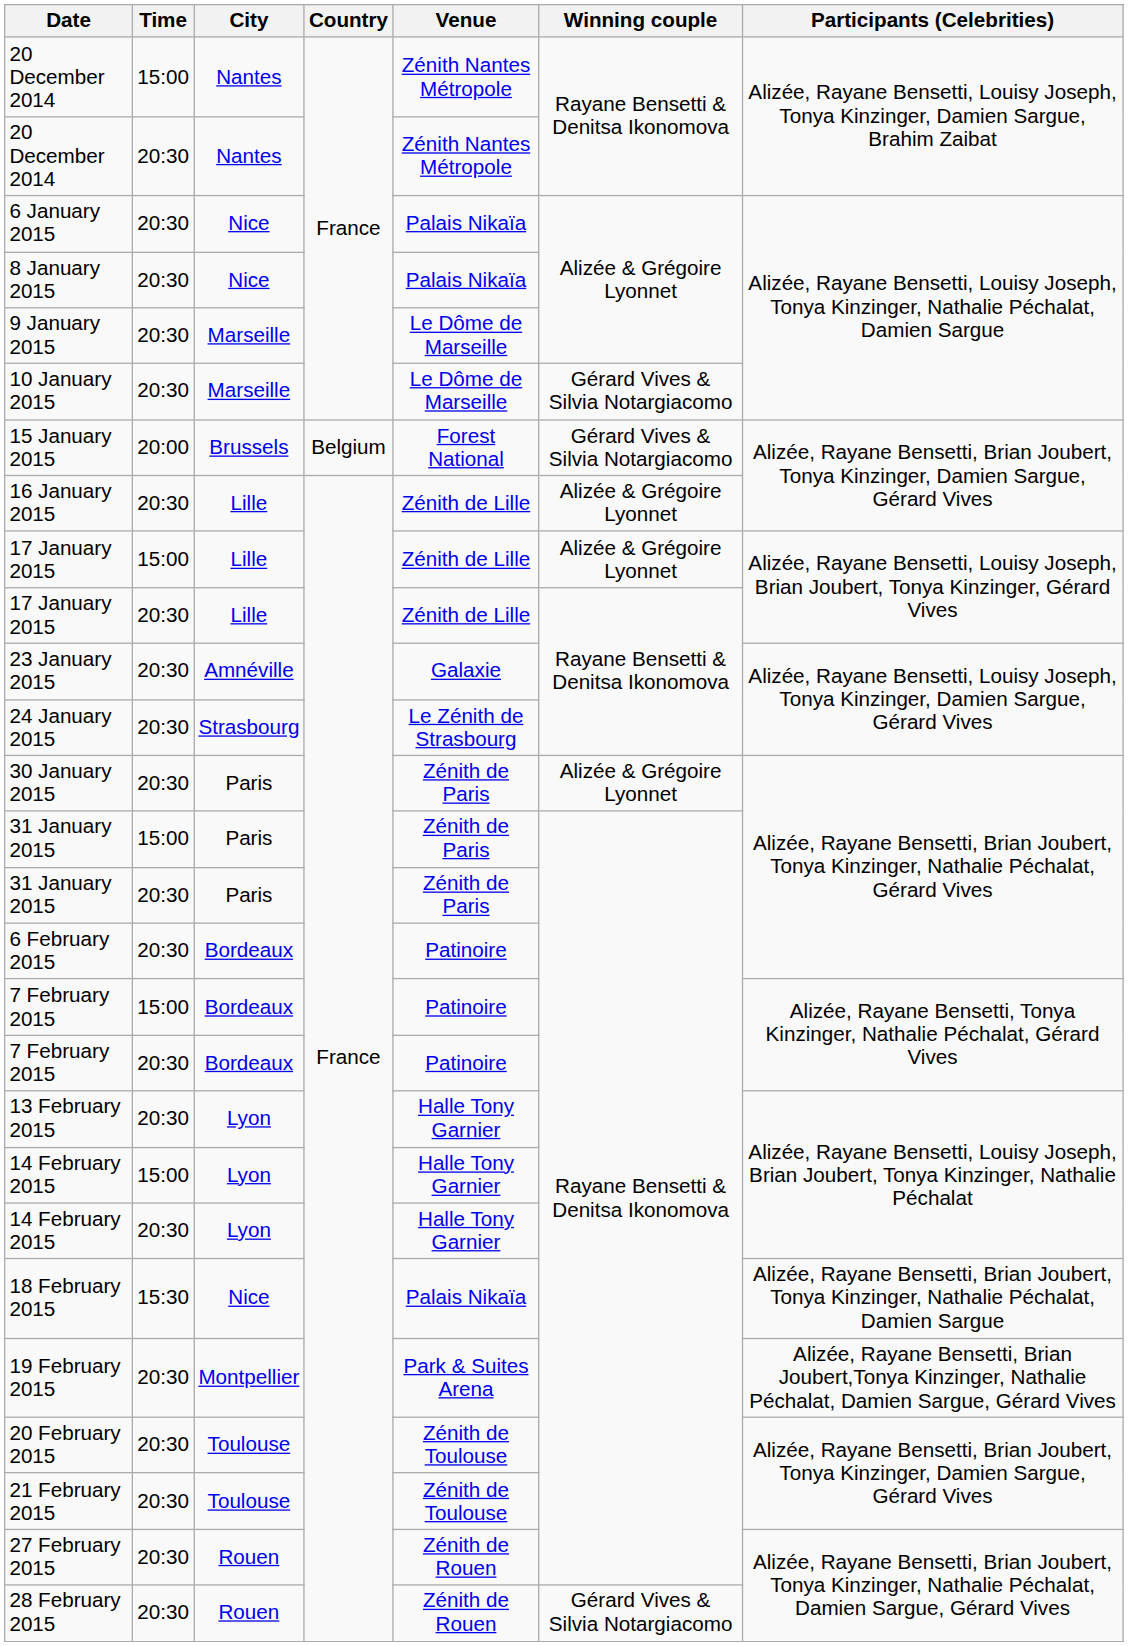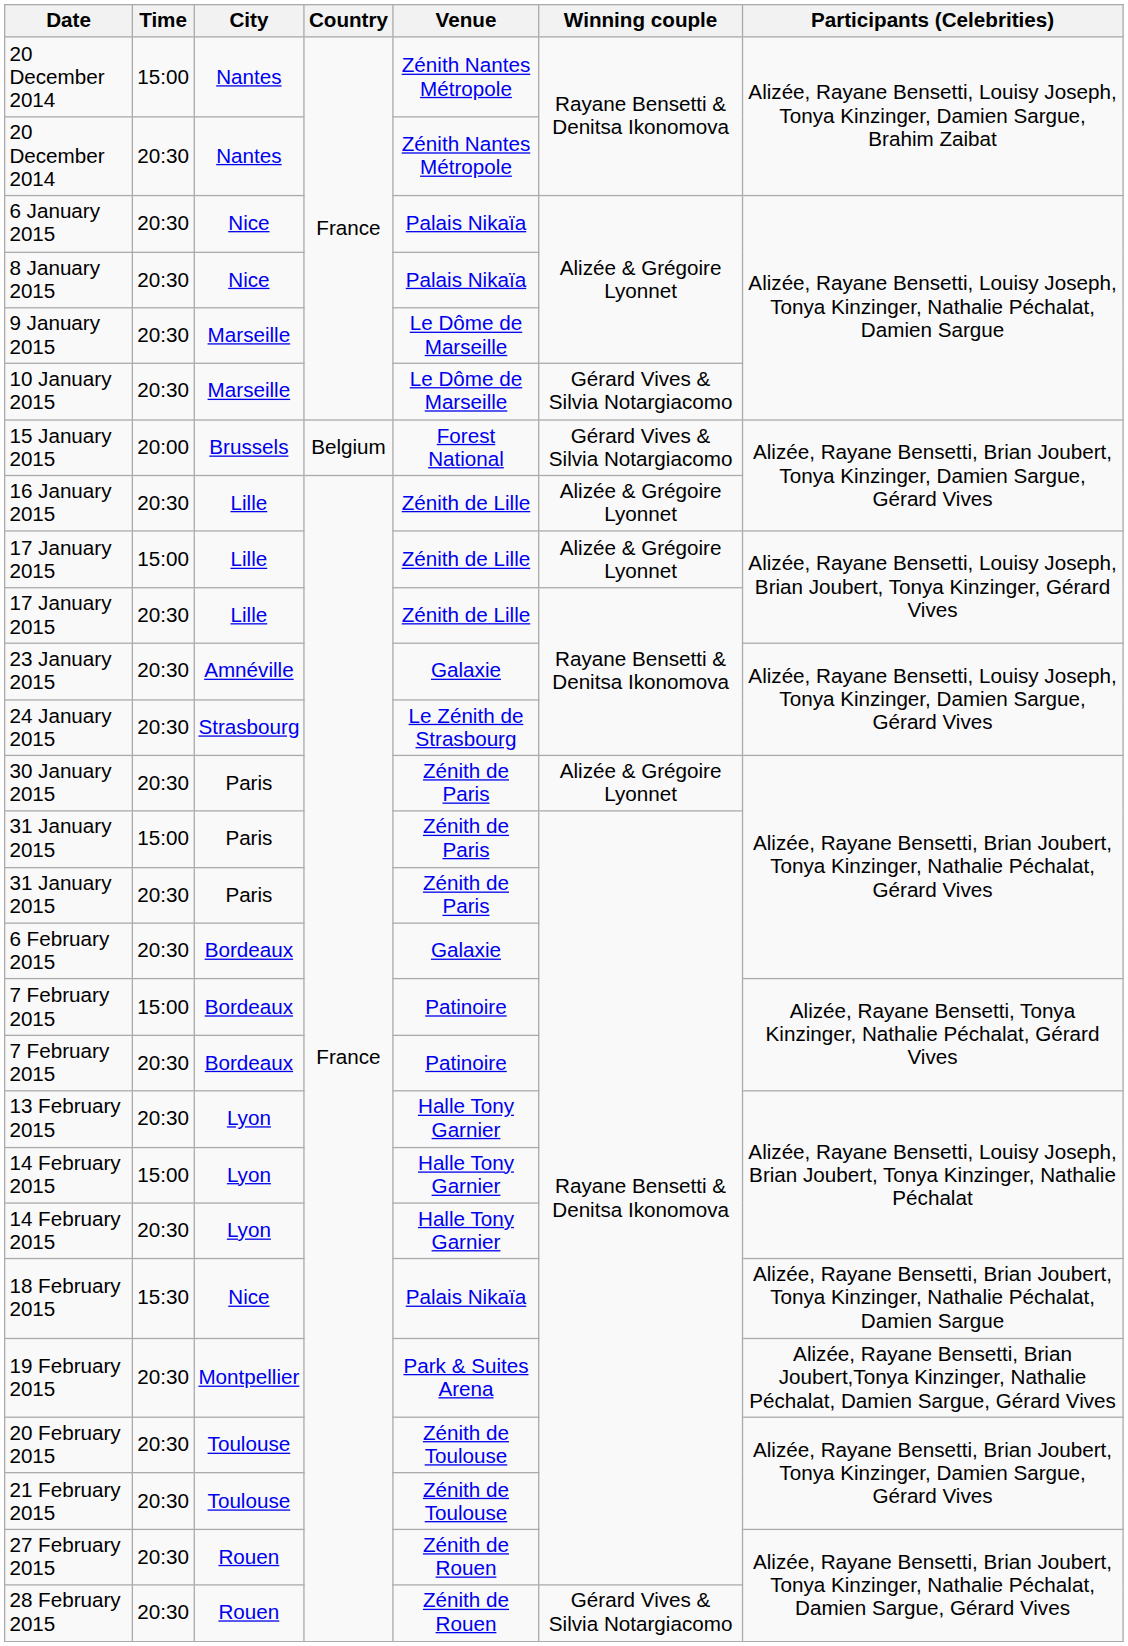6 February 2015 | Venue: Patinoire -> Galaxie
